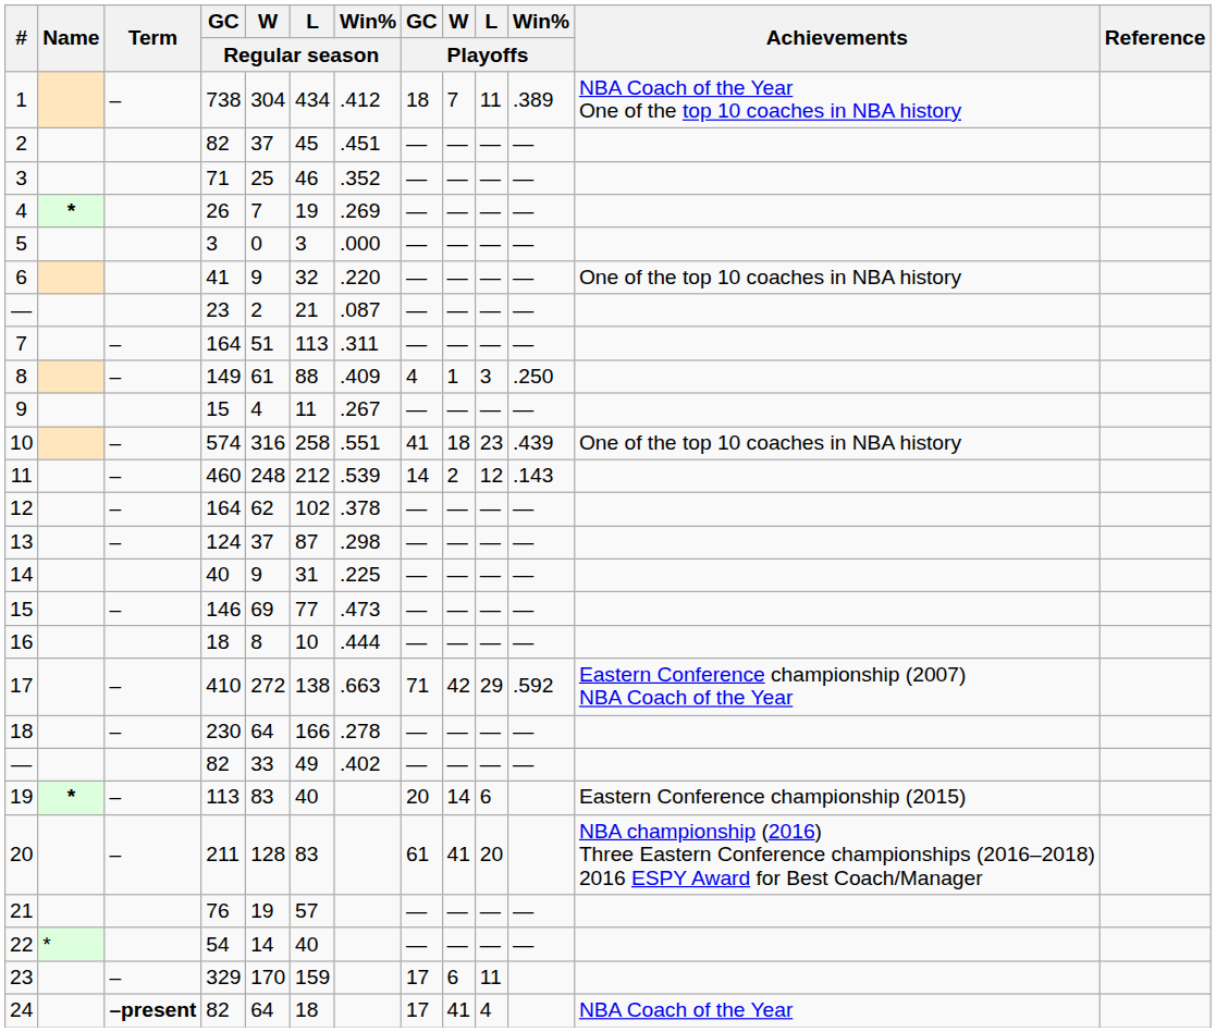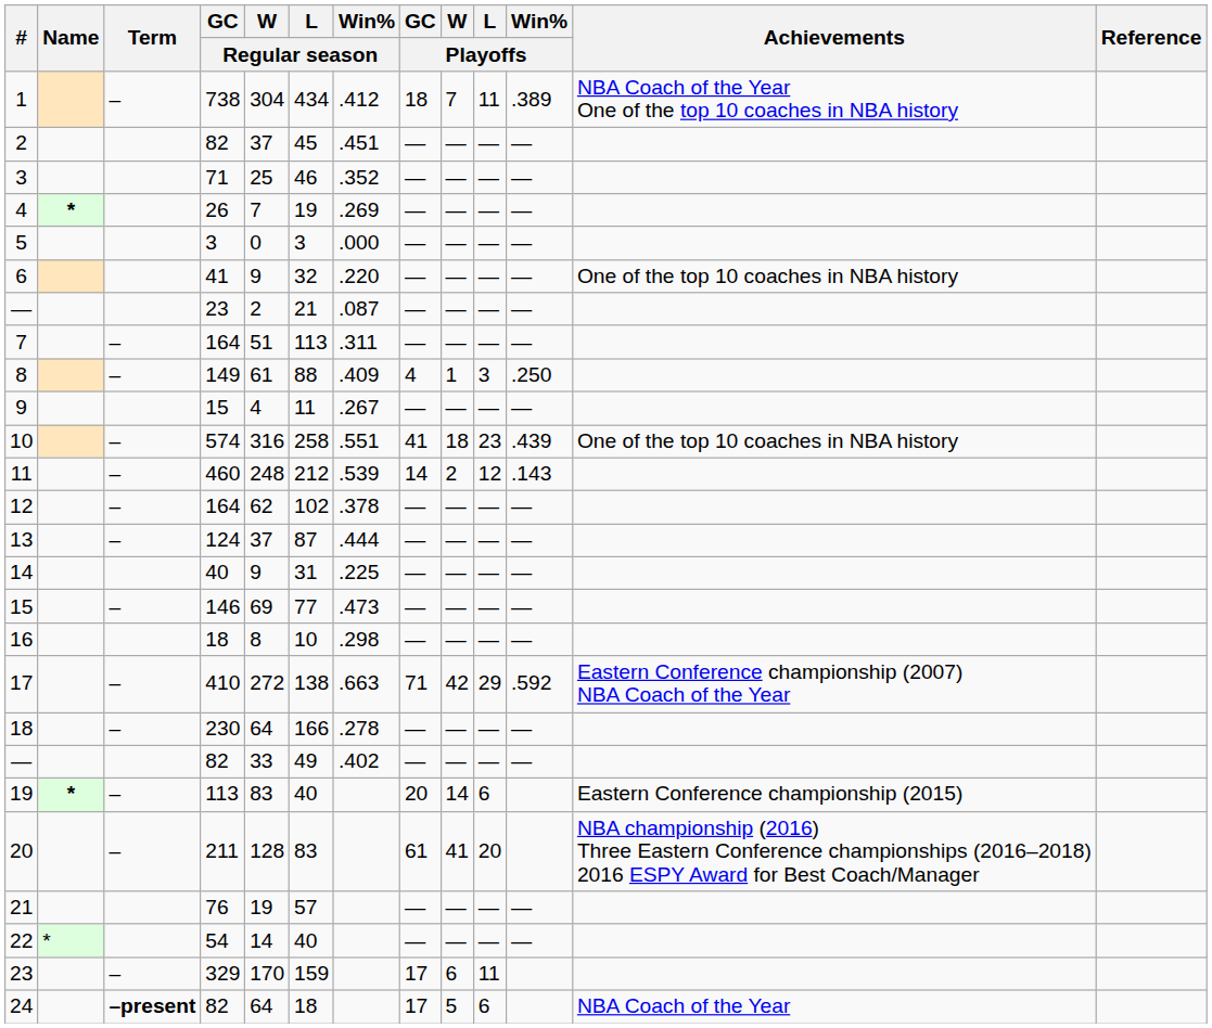13 | Win% / Regular season: .298 -> .444
16 | Win% / Regular season: .444 -> .298
24 | W / Playoffs: 41 -> 5
24 | L / Playoffs: 4 -> 6
